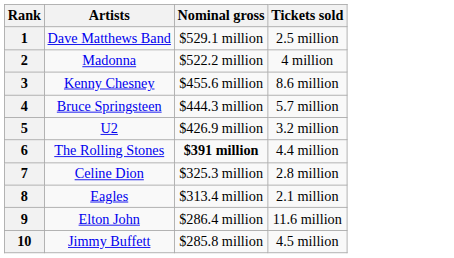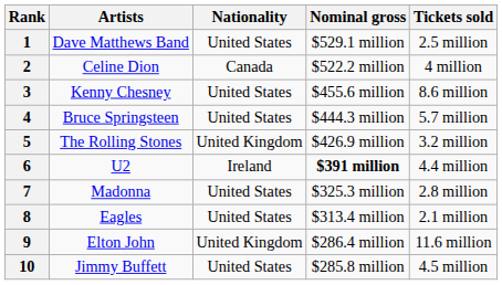+ column: Nationality | United States | Canada | United States | United States | United Kingdom | Ireland | United States | United States | United Kingdom | United States
2 | Artists: Madonna -> Celine Dion
5 | Artists: U2 -> The Rolling Stones
6 | Artists: The Rolling Stones -> U2
7 | Artists: Celine Dion -> Madonna
